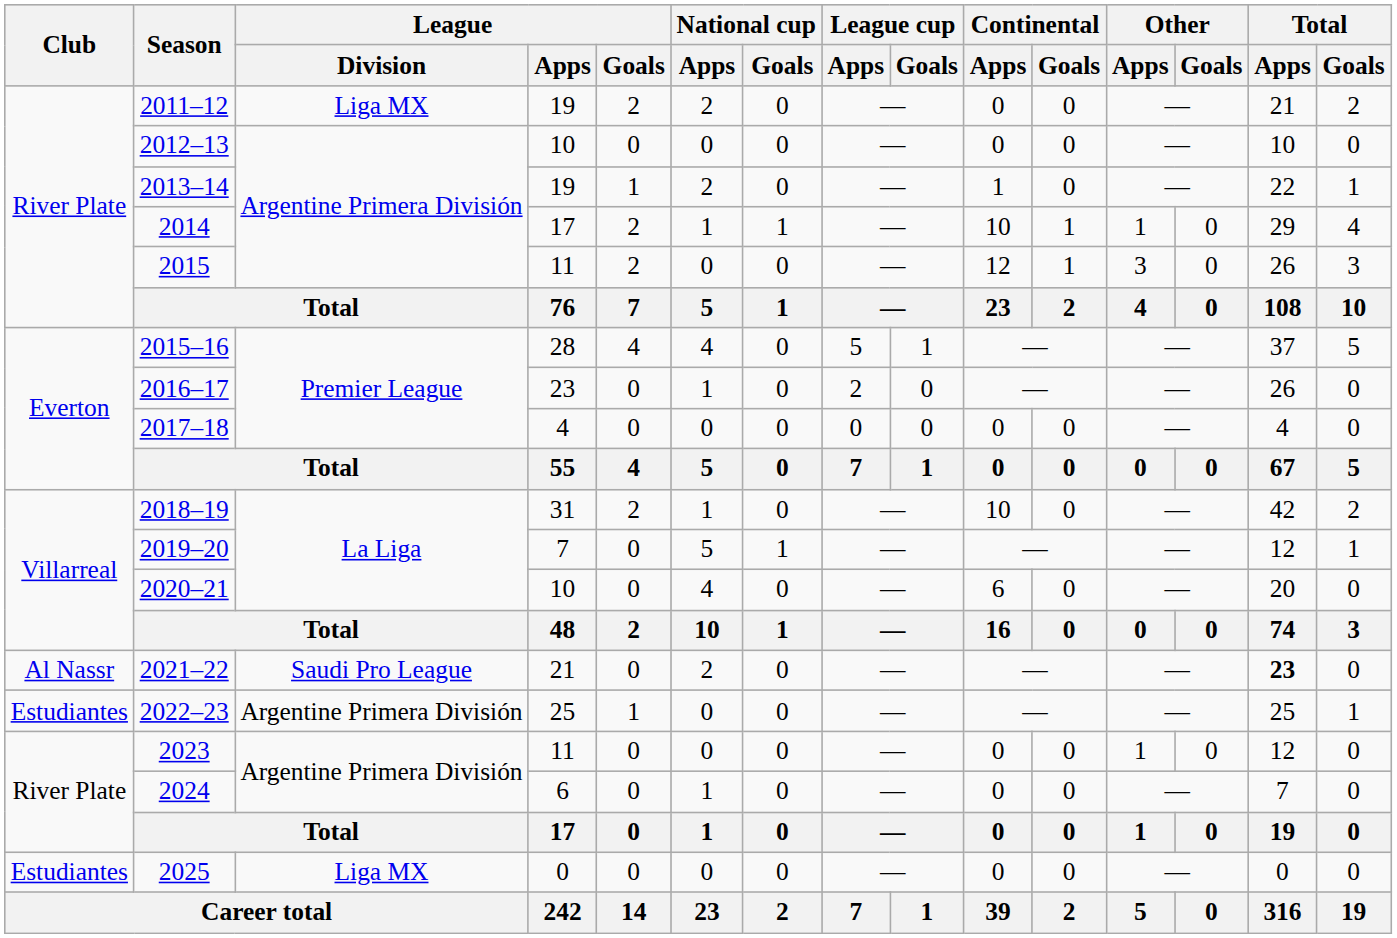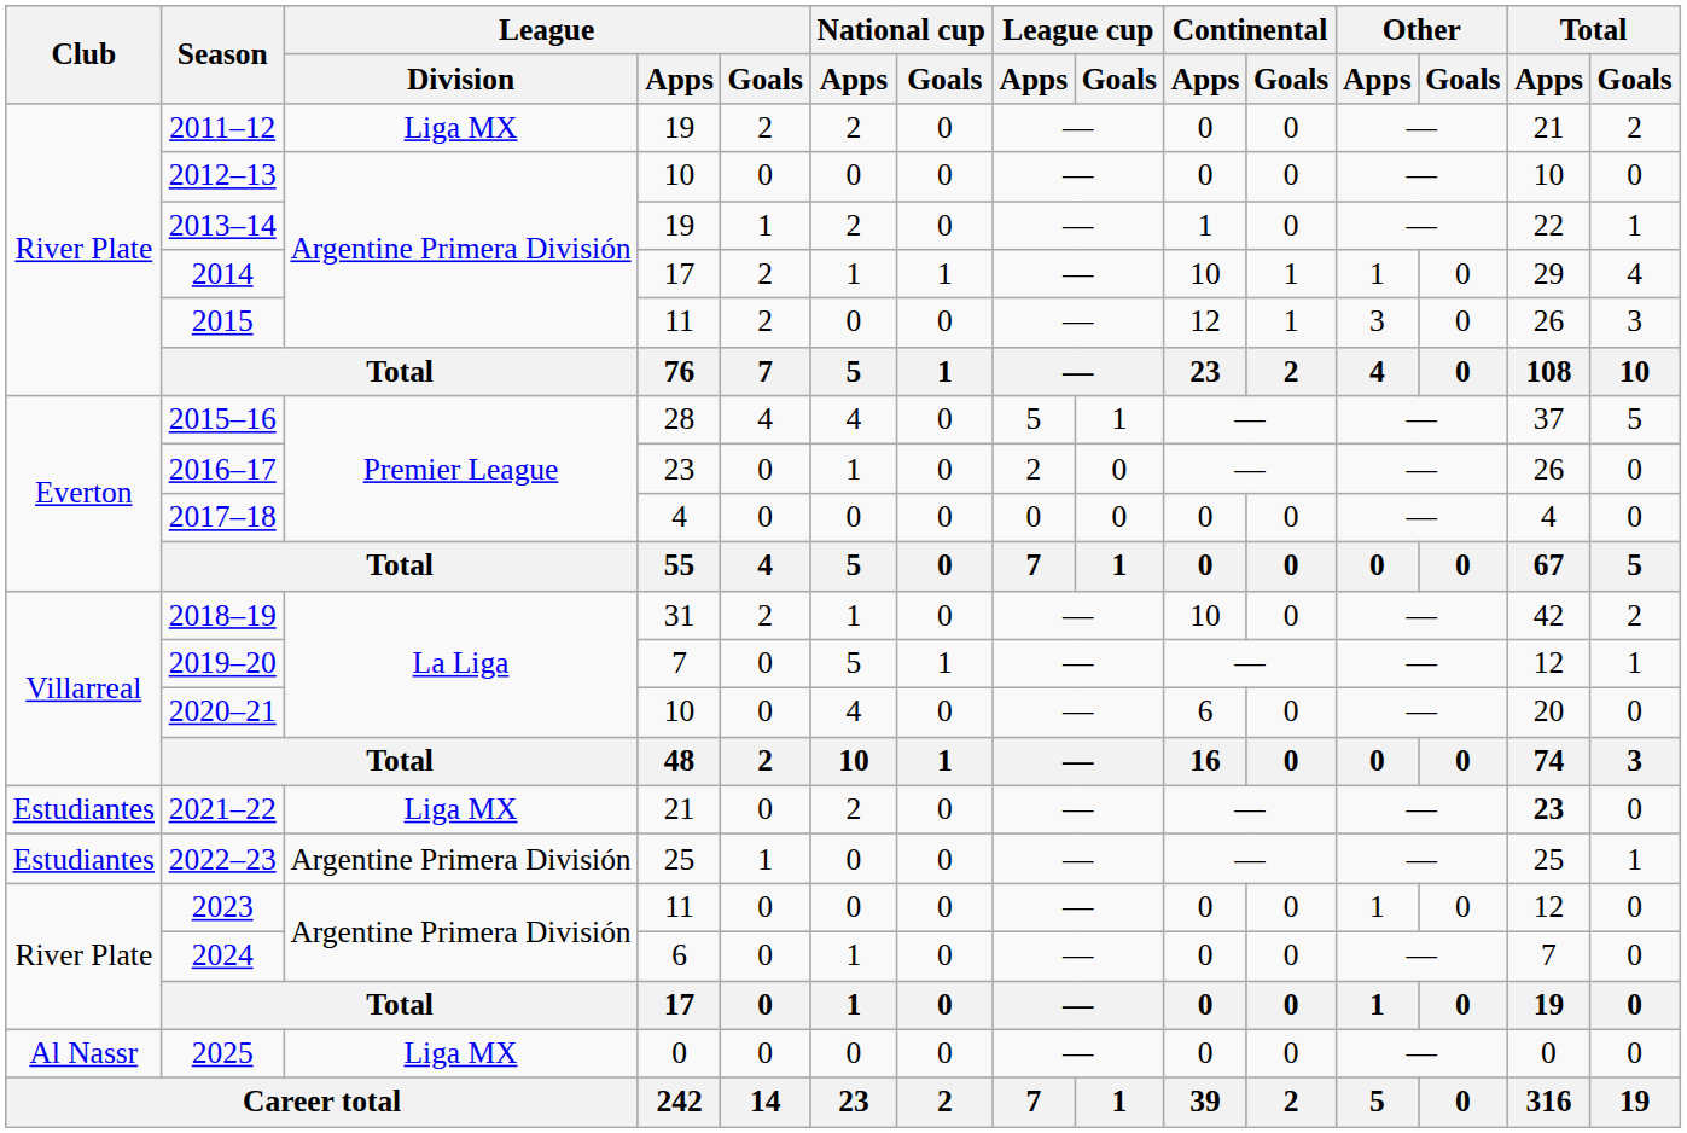2021–22 | Club: Al Nassr -> Estudiantes
2021–22 | League / Division: Saudi Pro League -> Liga MX
2025 | Club: Estudiantes -> Al Nassr
